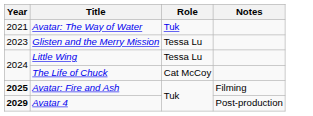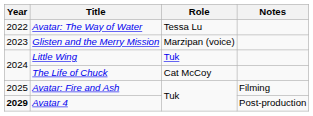Avatar: The Way of Water | Year: 2021 -> 2022
Avatar: The Way of Water | Role: Tuk -> Tessa Lu
Glisten and the Merry Mission | Role: Tessa Lu -> Marzipan (voice)
Little Wing | Role: Tessa Lu -> Tuk
Avatar: Fire and Ash | Year: bold -> normal
